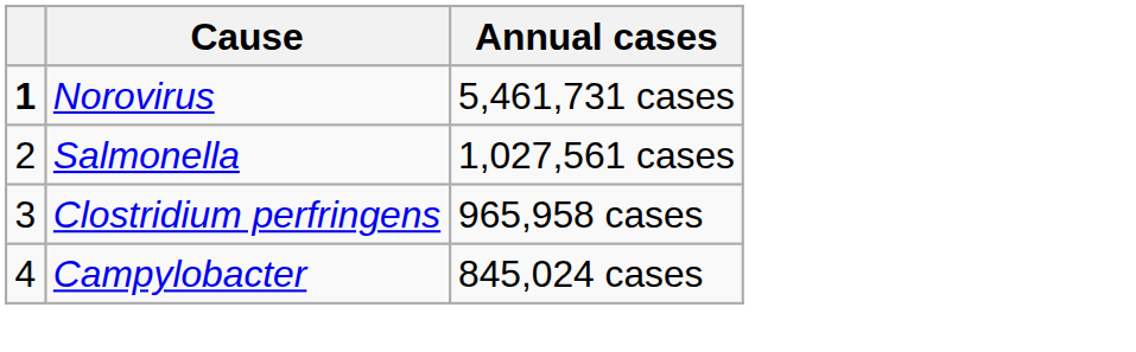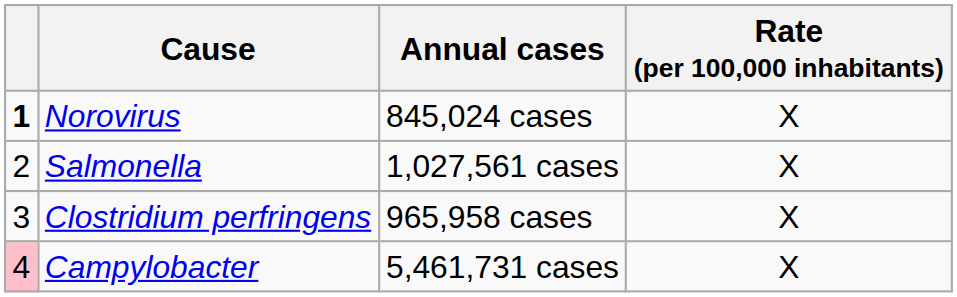+ column: Rate (per 100,000 inhabitants) | X | X | X | X
Norovirus | Annual cases: 5,461,731 cases -> 845,024 cases
Campylobacter | column 1: no background -> pink background
Campylobacter | Annual cases: 845,024 cases -> 5,461,731 cases
